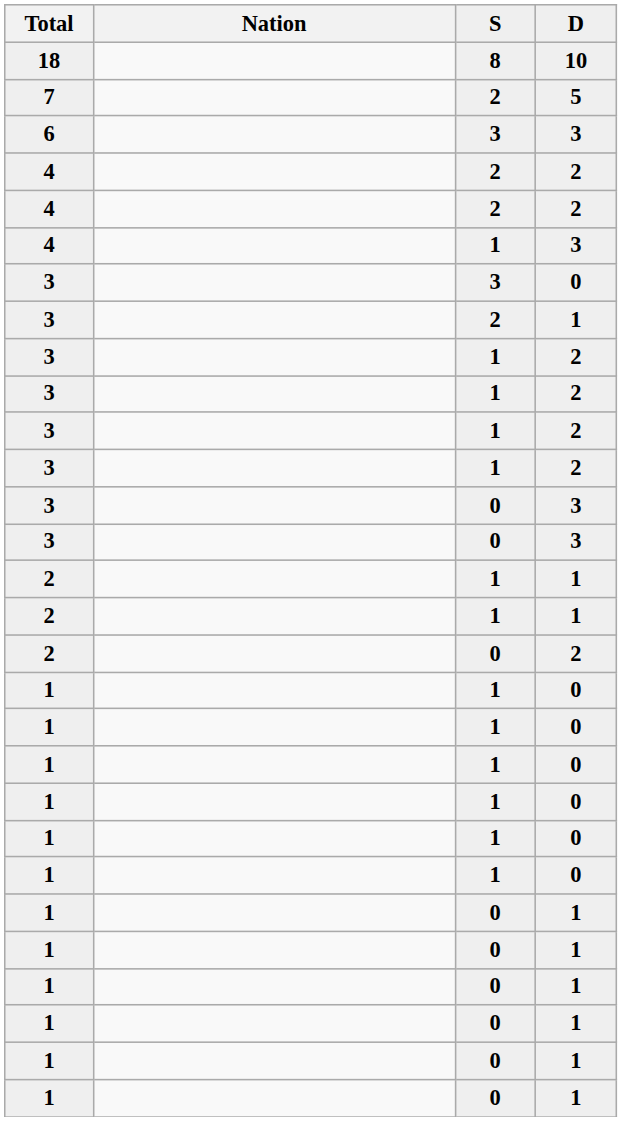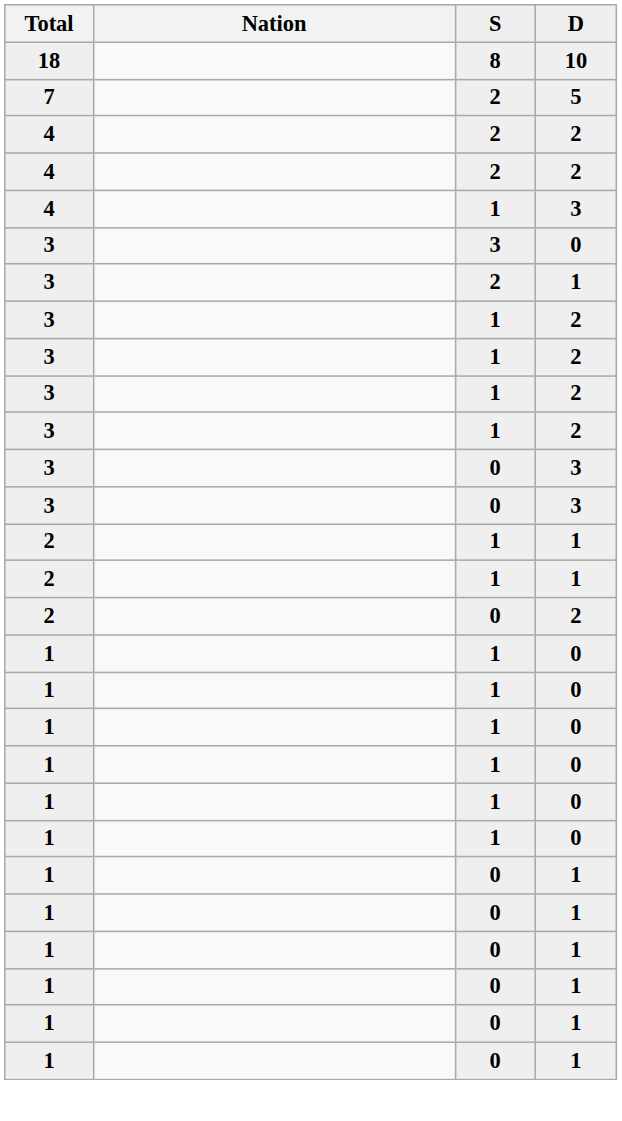- row: 6 | 3 | 3
